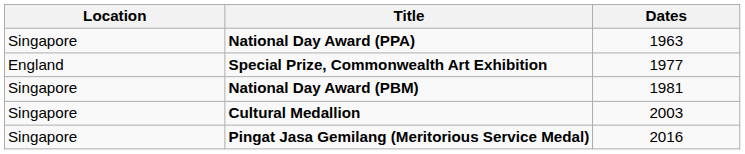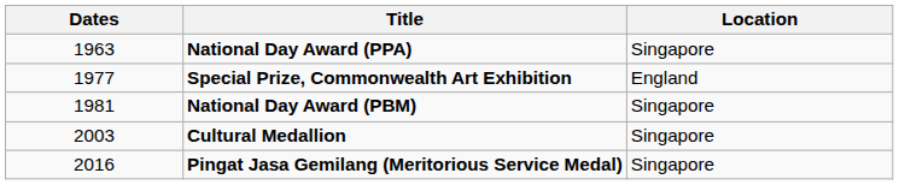columns swapped: Dates <-> Location
